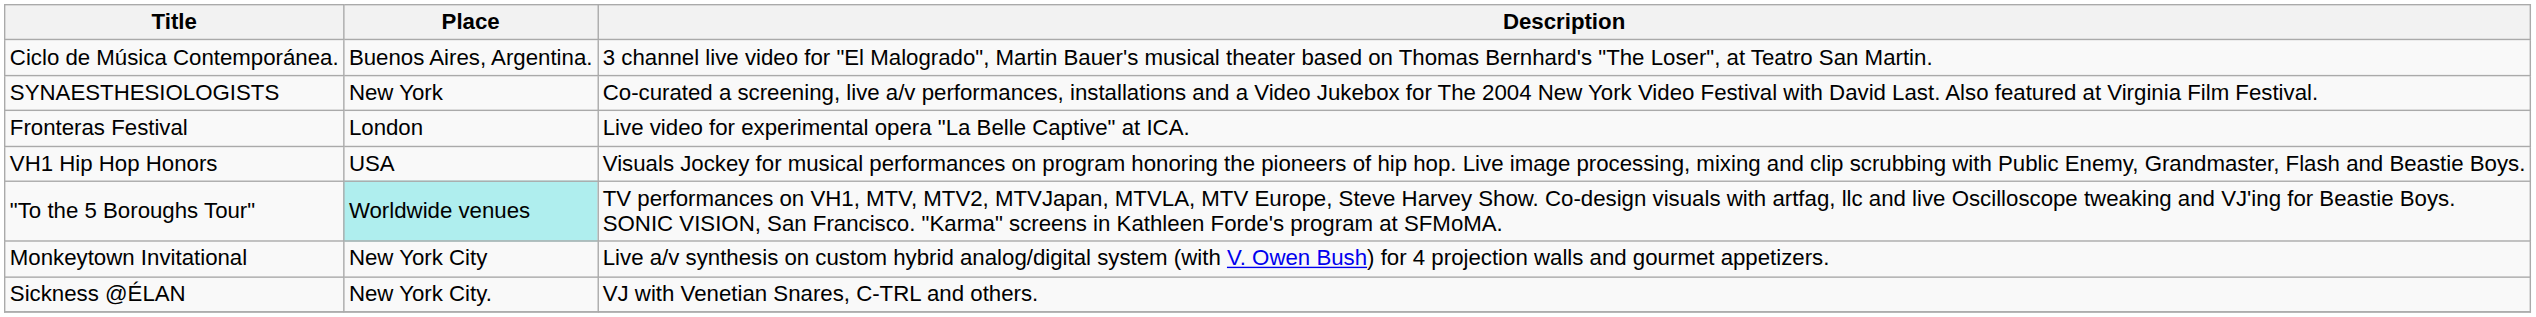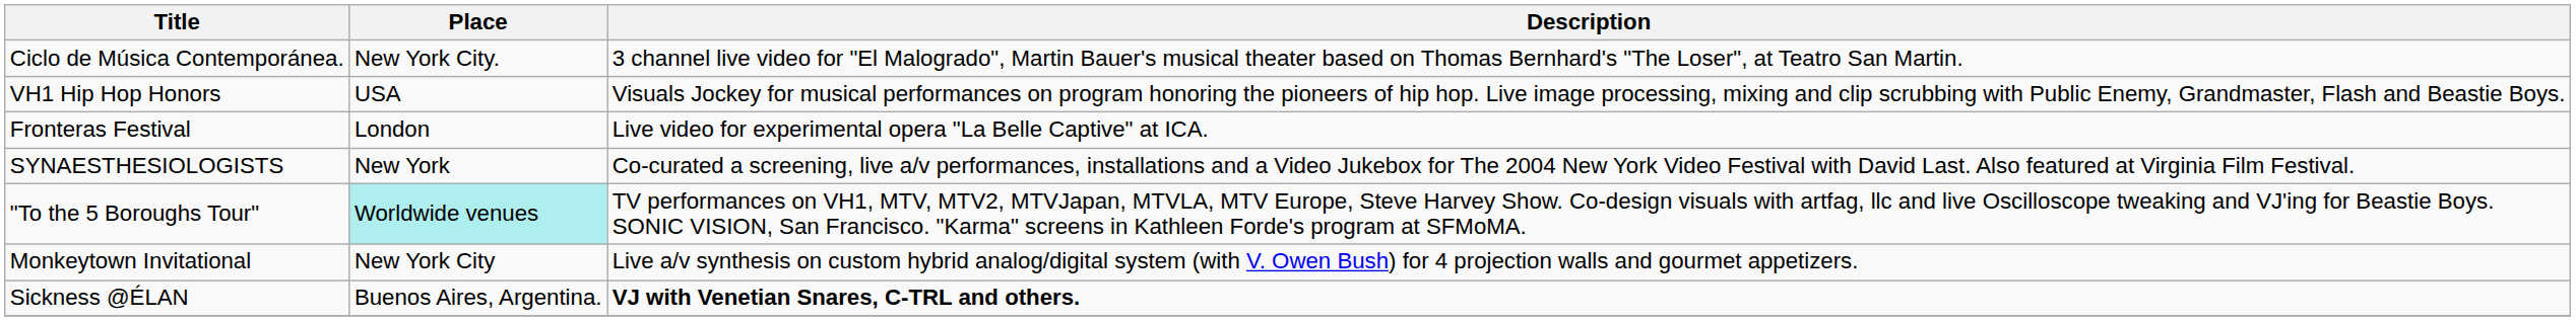Ciclo de Música Contemporánea. | Place: Buenos Aires, Argentina. -> New York City.
rows swapped: VH1 Hip Hop Honors <-> SYNAESTHESIOLOGISTS
Sickness @ÉLAN | Place: New York City. -> Buenos Aires, Argentina.
Sickness @ÉLAN | Description: normal -> bold
